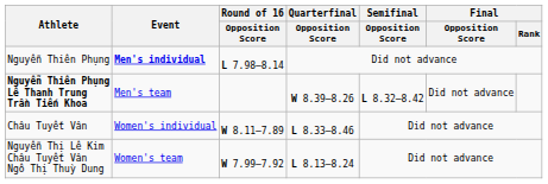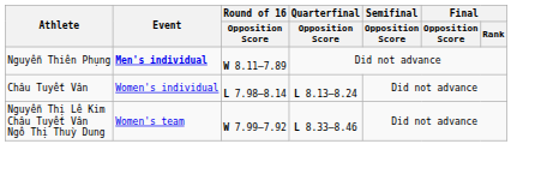Nguyễn Thiên Phụng | Round of 16 / Opposition Score: L 7.98–8.14 -> W 8.11–7.89
- row: Nguyễn Thiên Phụng Lê Thanh Trung Trần Tiến Khoa | Men's team | W 8.39–8.26 | L 8.32–8.42 | Did not advance
Châu Tuyết Vân | Round of 16 / Opposition Score: W 8.11–7.89 -> L 7.98–8.14
Châu Tuyết Vân | Quarterfinal / Opposition Score: L 8.33–8.46 -> L 8.13–8.24
Nguyễn Thị Lê Kim Châu Tuyết Vân Ngô Thị Thuỳ Dung | Quarterfinal / Opposition Score: L 8.13–8.24 -> L 8.33–8.46
